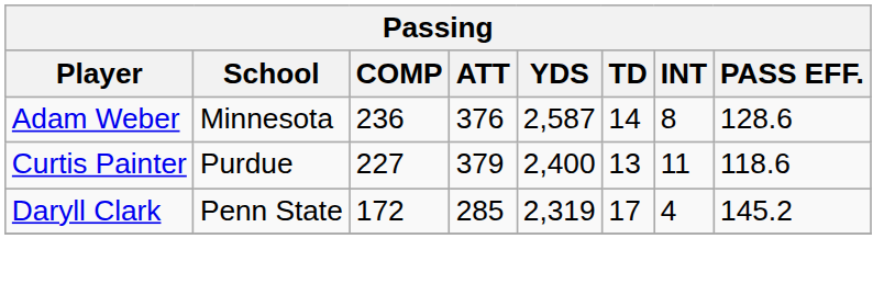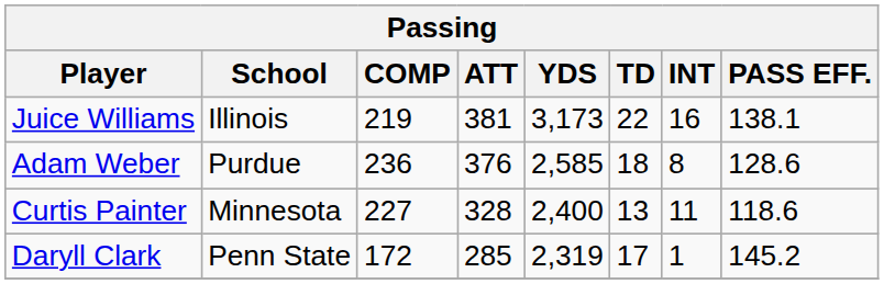+ row: Juice Williams | Illinois | 219 | 381 | 3,173 | 22 | 16 | 138.1
Adam Weber | School: Minnesota -> Purdue
Adam Weber | YDS: 2,587 -> 2,585
Adam Weber | TD: 14 -> 18
Curtis Painter | School: Purdue -> Minnesota
Curtis Painter | ATT: 379 -> 328
Daryll Clark | INT: 4 -> 1
